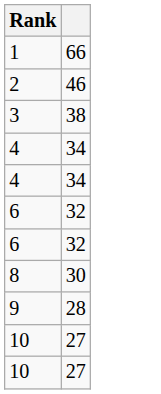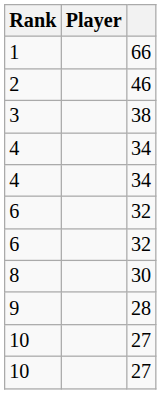+ column: Player
